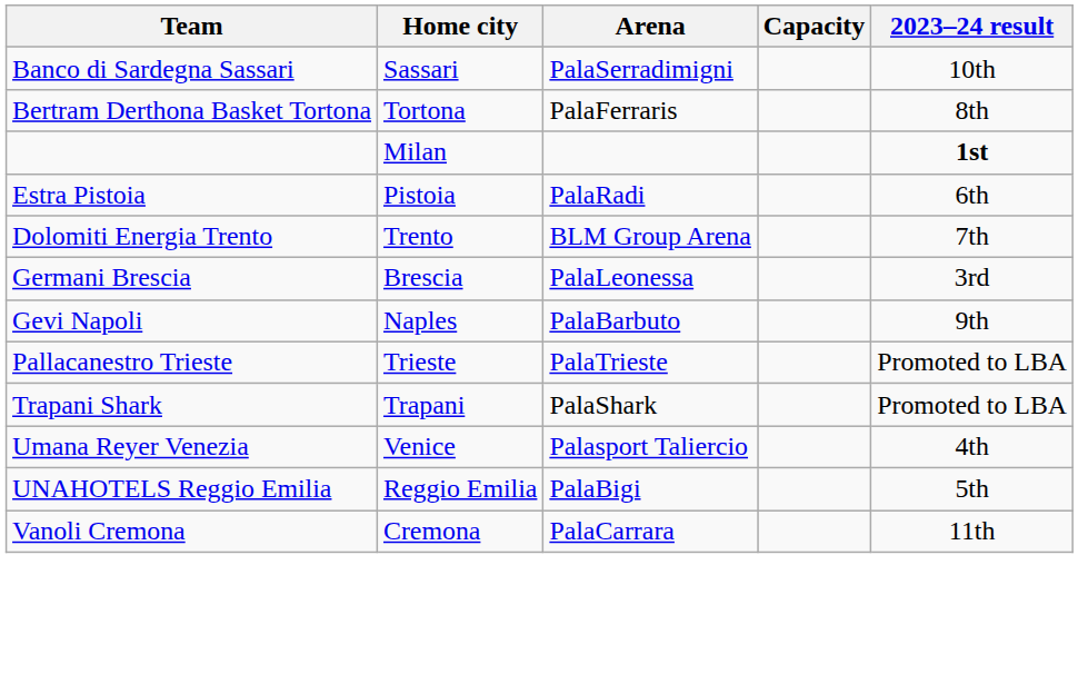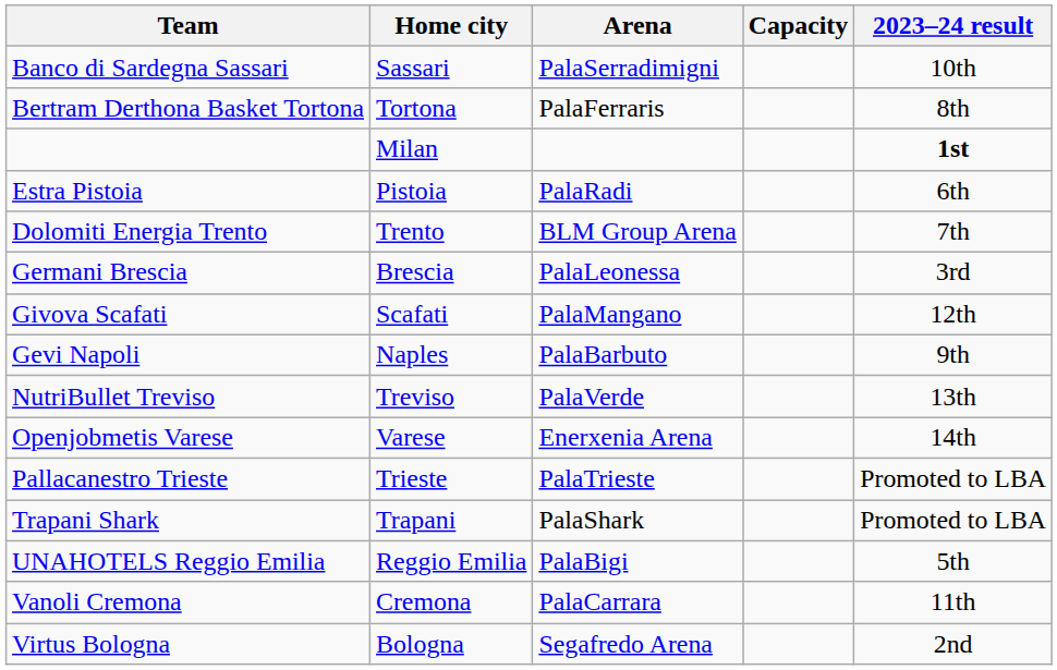+ row: Givova Scafati | Scafati | PalaMangano | 12th
+ row: NutriBullet Treviso | Treviso | PalaVerde | 13th
+ row: Openjobmetis Varese | Varese | Enerxenia Arena | 14th
- row: Umana Reyer Venezia | Venice | Palasport Taliercio | 4th
+ row: Virtus Bologna | Bologna | Segafredo Arena | 2nd
